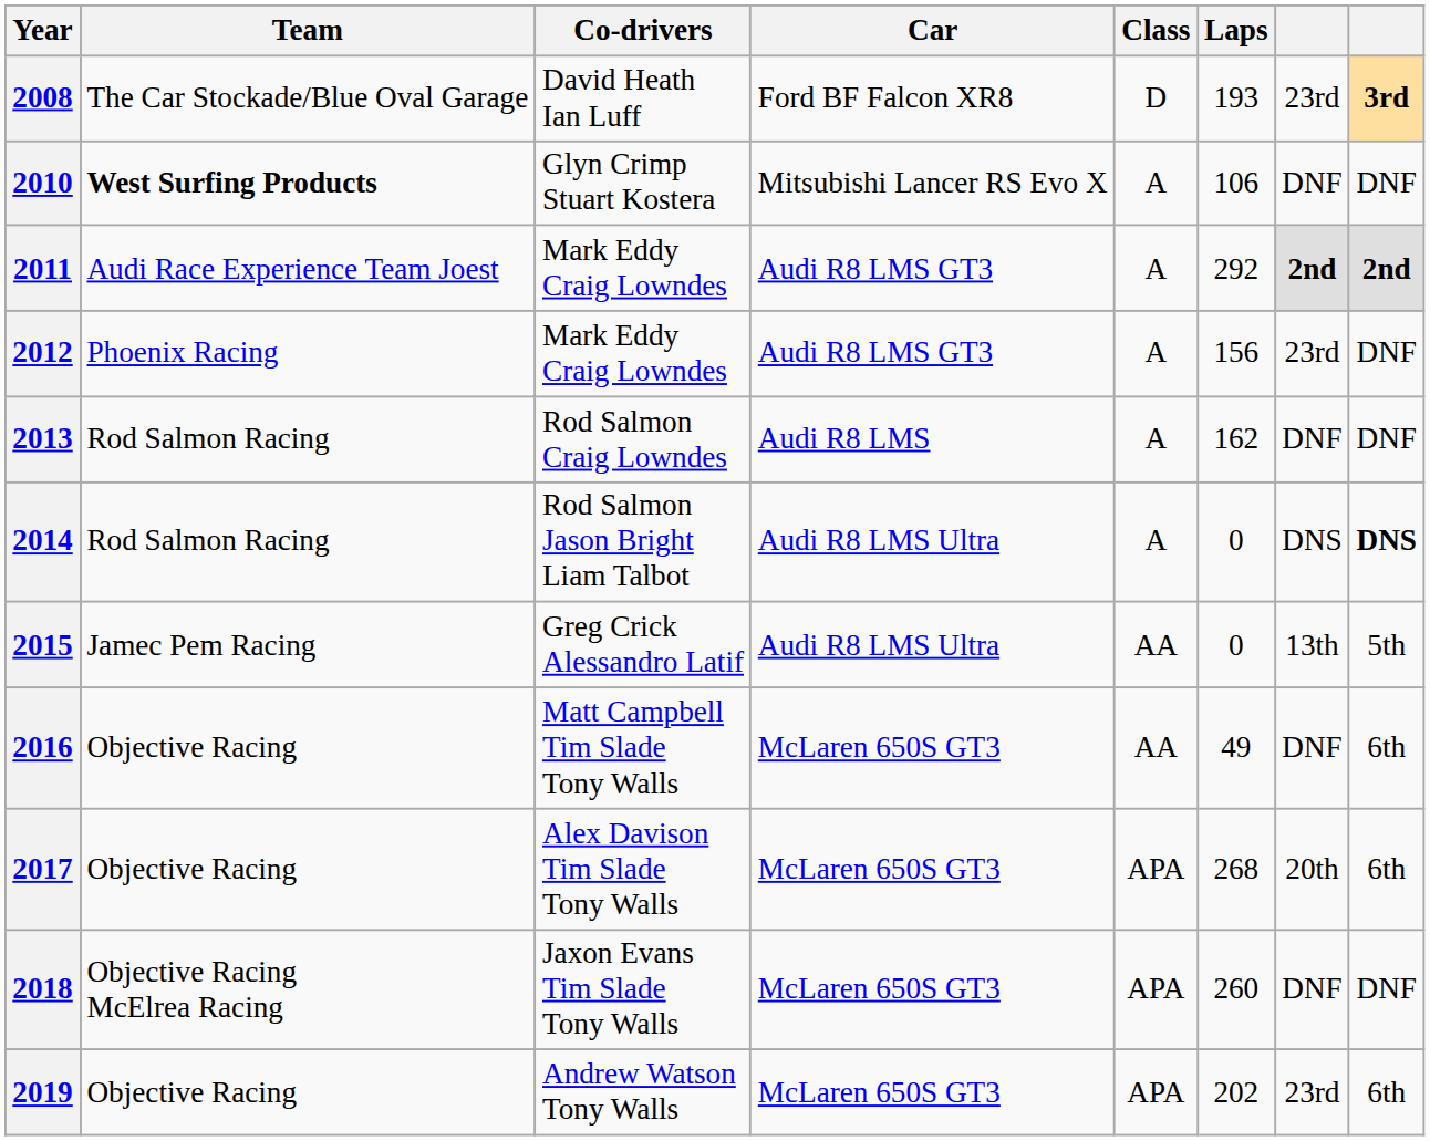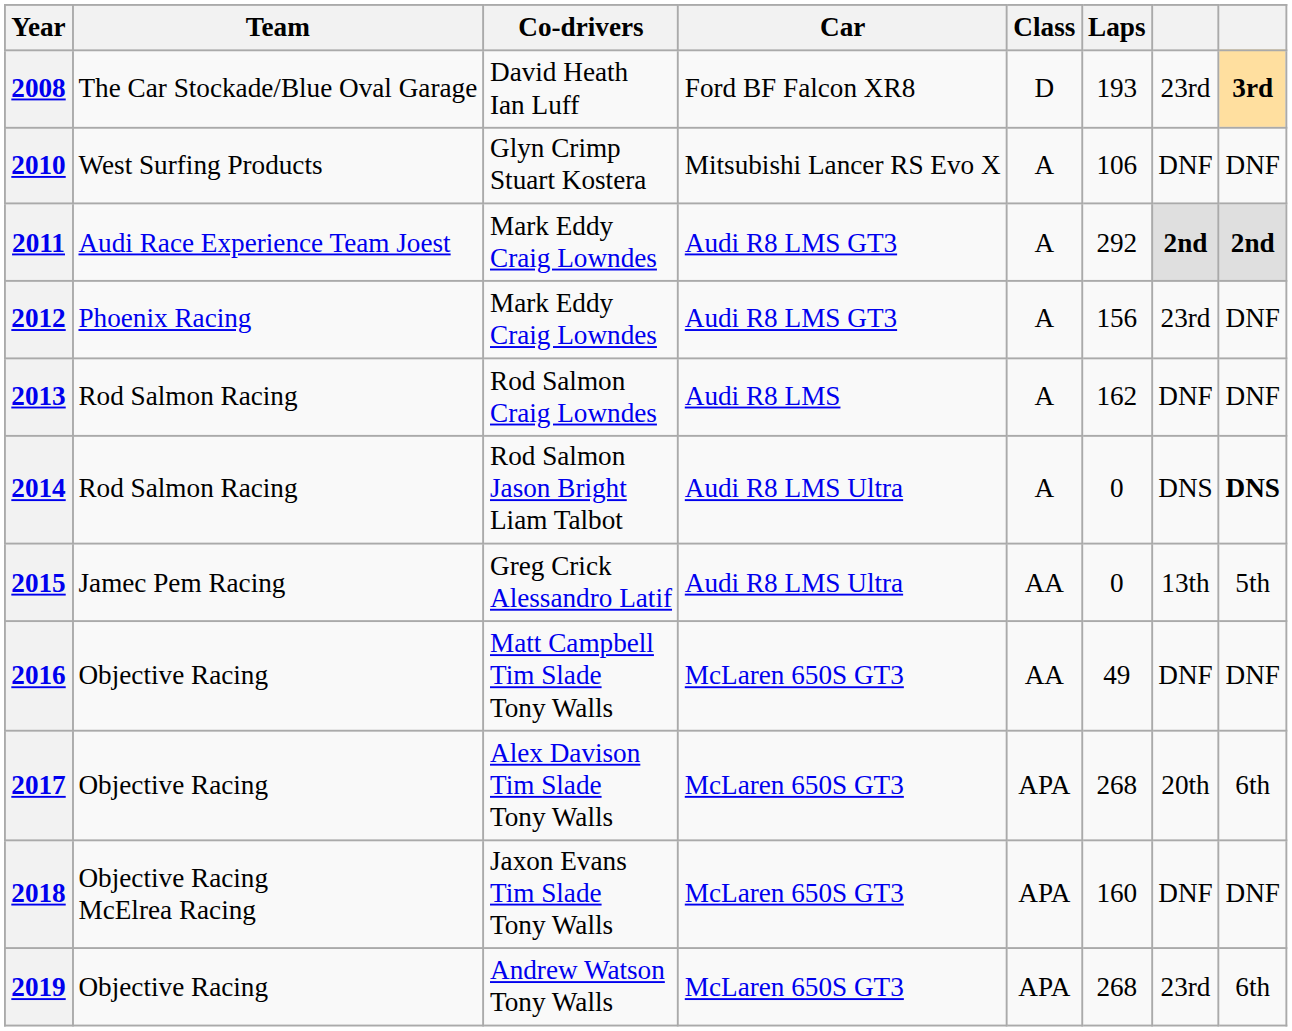2010 | Team: bold -> normal
2016 | column 8: 6th -> DNF
2018 | Laps: 260 -> 160
2019 | Laps: 202 -> 268
